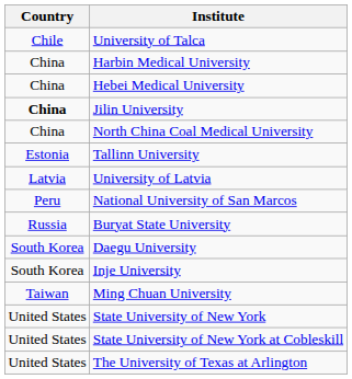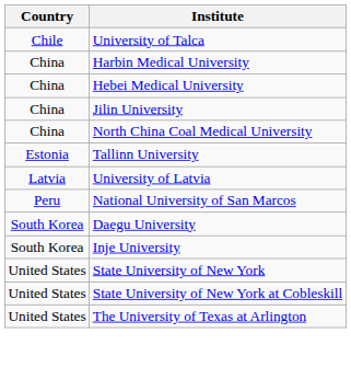Jilin University | Country: bold -> normal
- row: Russia | Buryat State University
- row: Taiwan | Ming Chuan University
